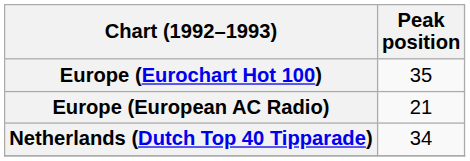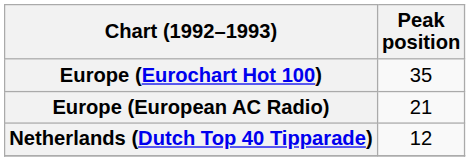Netherlands (Dutch Top 40 Tipparade) | Peak position: 34 -> 12
